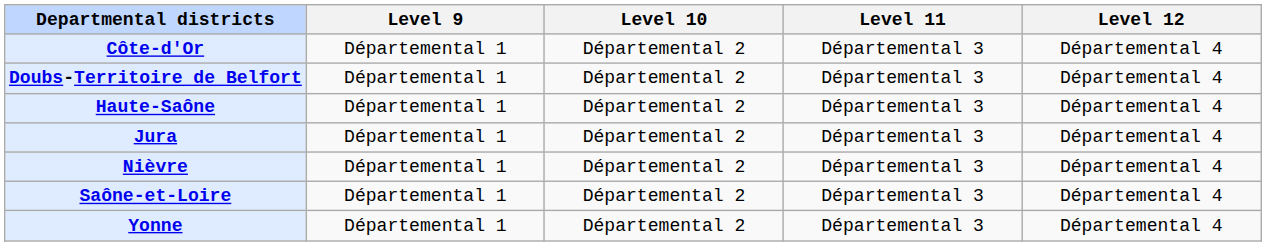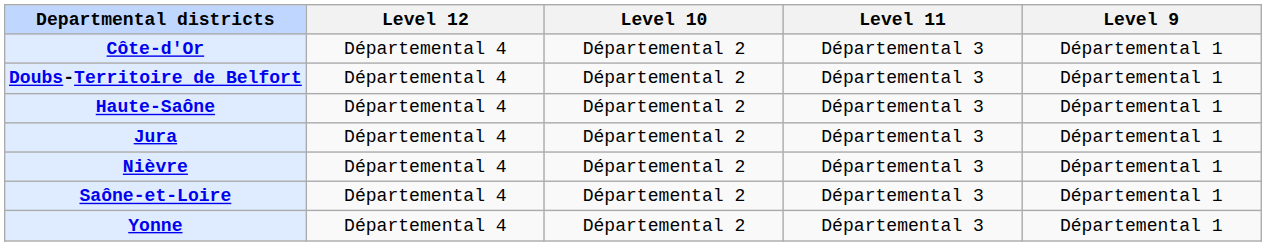columns swapped: Level 9 <-> Level 12
